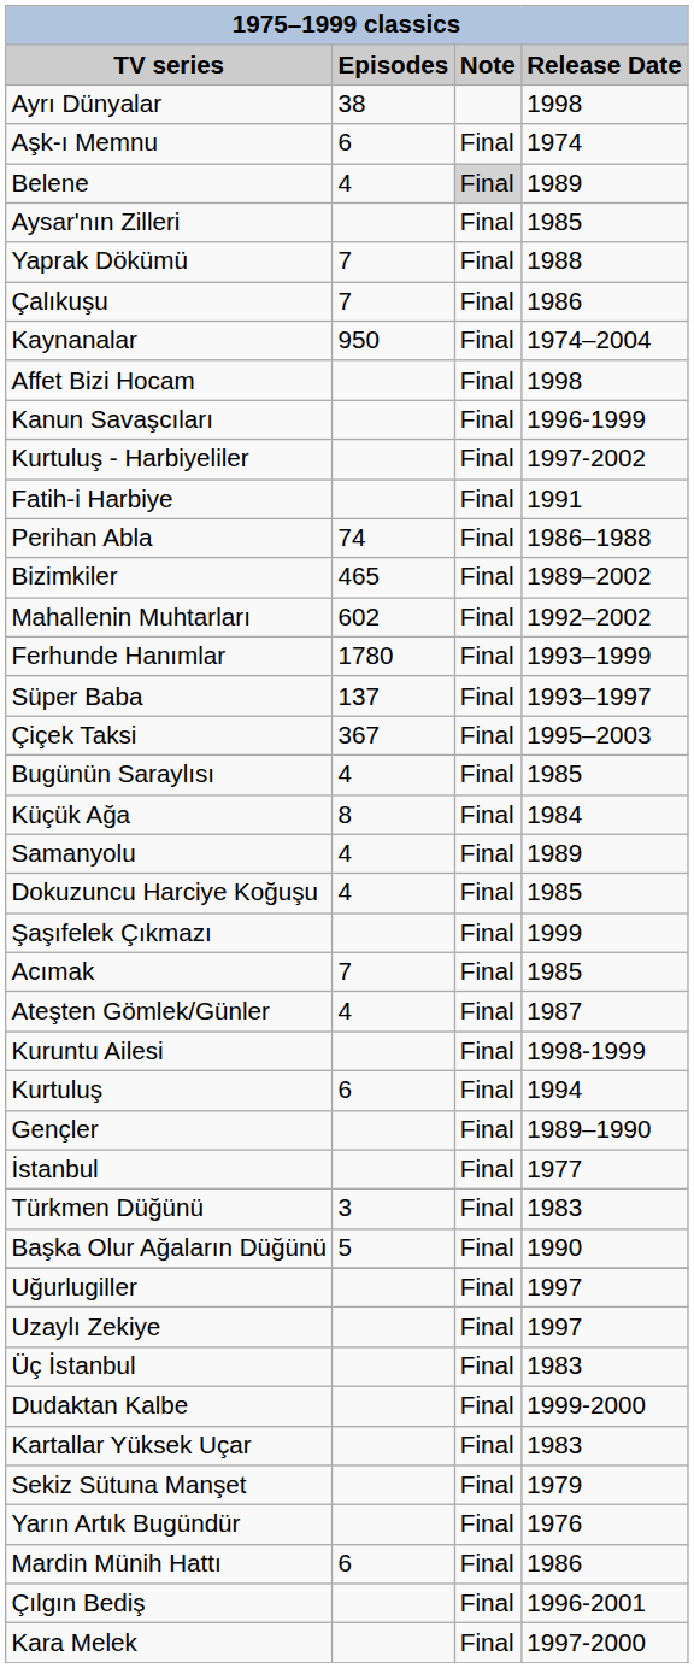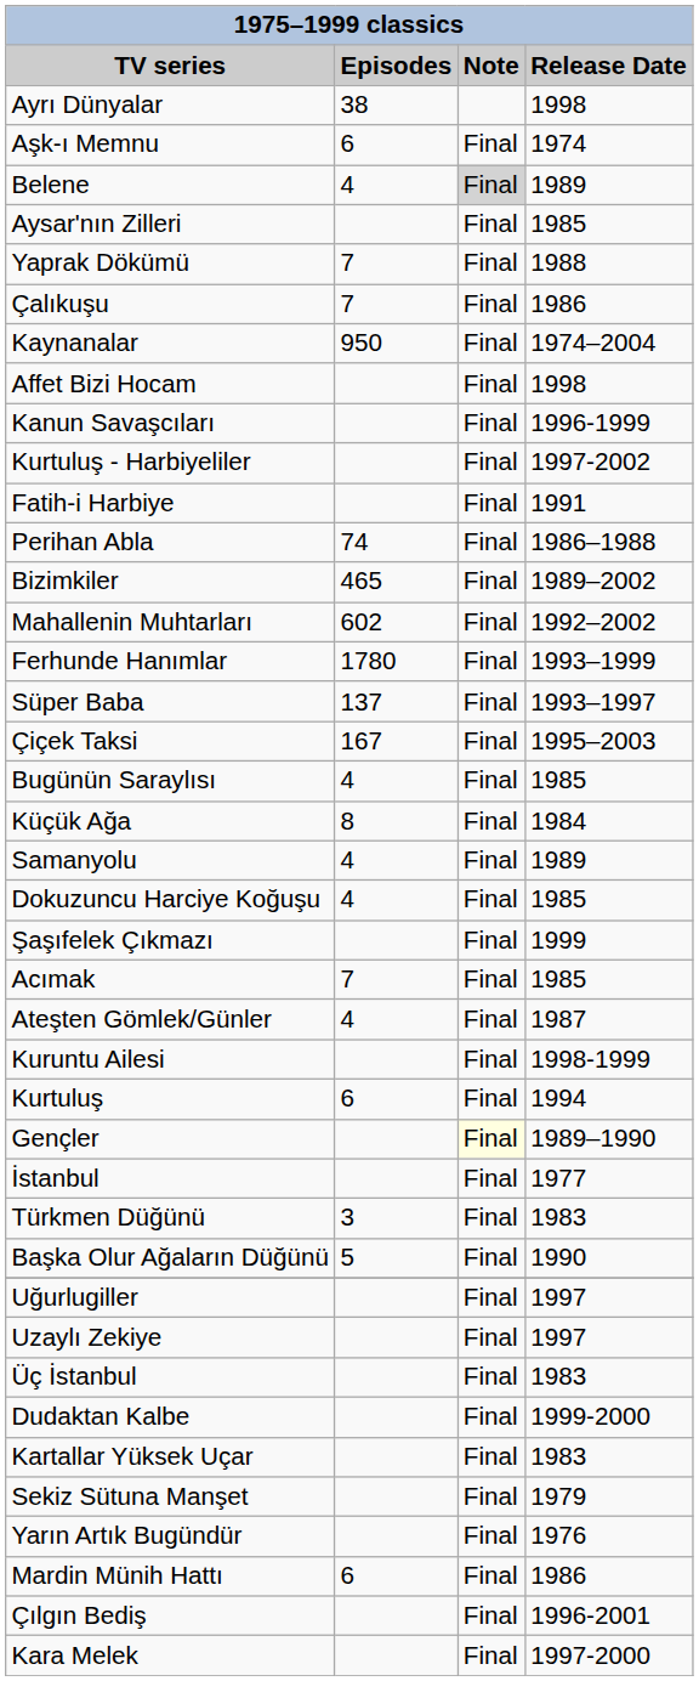Çiçek Taksi | Episodes: 367 -> 167
Gençler | Note: no background -> lightyellow background
